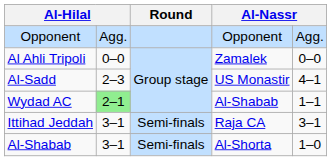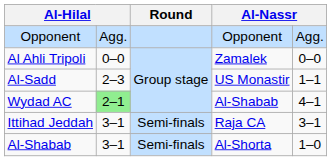Al-Sadd | column 5: 4–1 -> 1–1
Wydad AC | column 5: 1–1 -> 4–1
